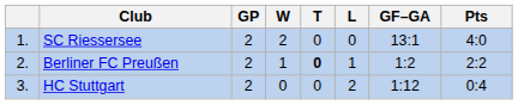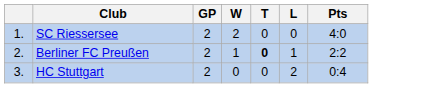- column: GF–GA | 13:1 | 1:2 | 1:12
